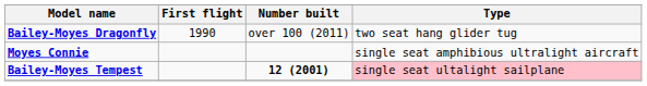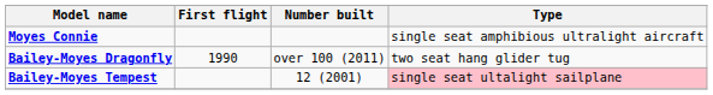rows swapped: Moyes Connie <-> Bailey-Moyes Dragonfly
Bailey-Moyes Tempest | Number built: bold -> normal
